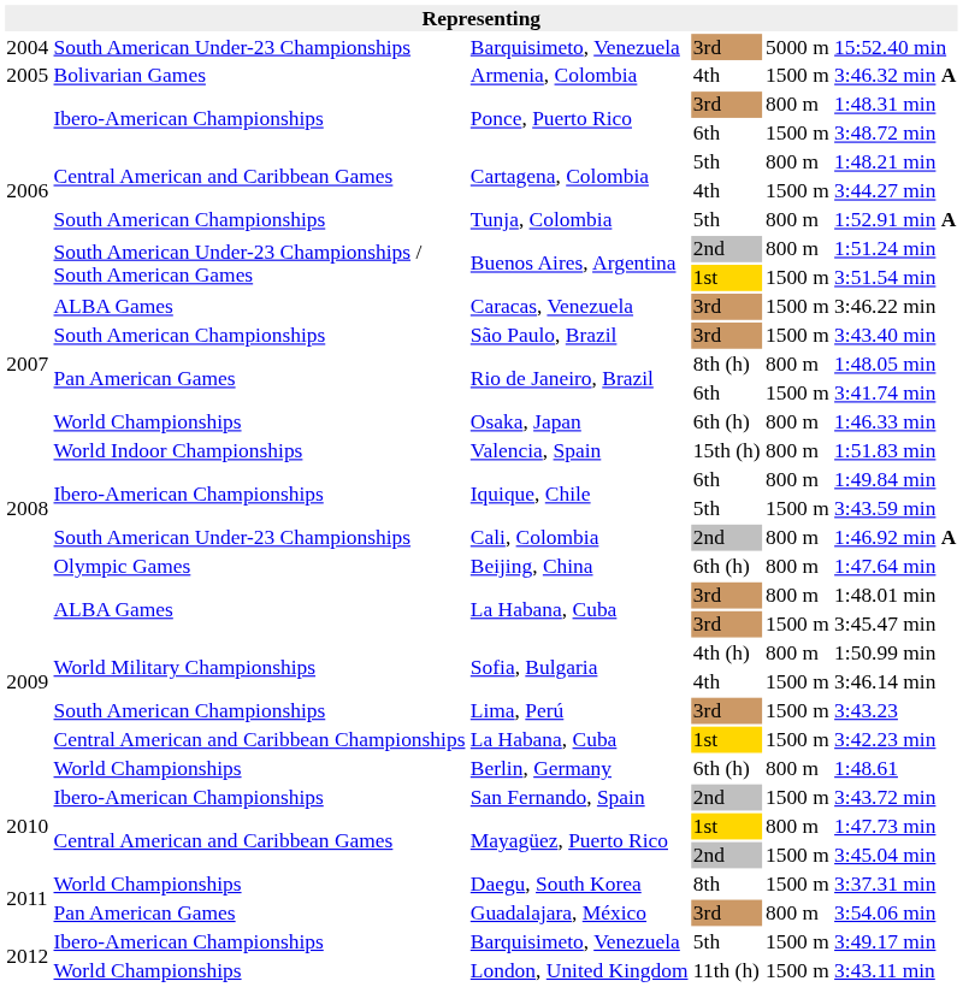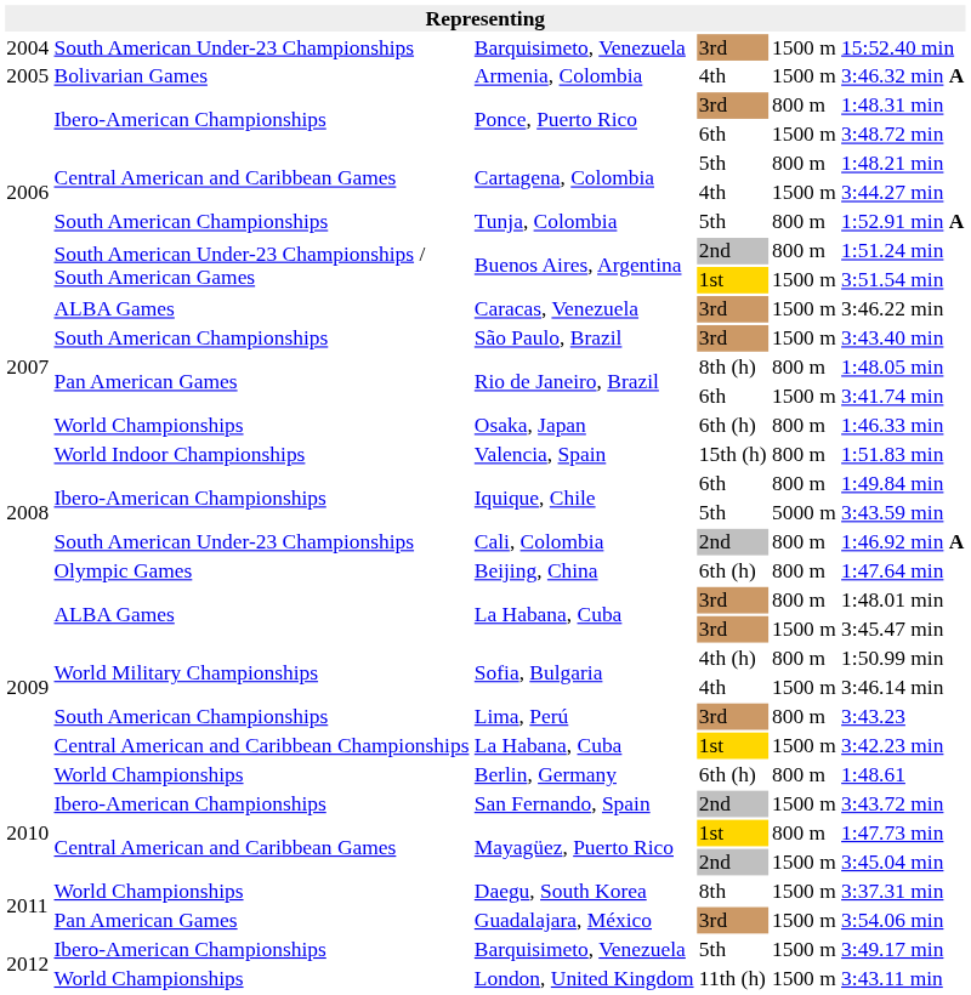Barquisimeto, Venezuela / 3rd | column 5: 5000 m -> 1500 m
Iquique, Chile / 5th | column 5: 1500 m -> 5000 m
Lima, Perú | column 5: 1500 m -> 800 m
Guadalajara, México | column 5: 800 m -> 1500 m
